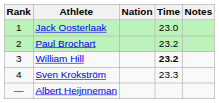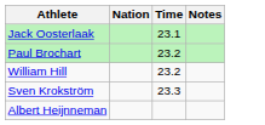- column: Rank | 1 | 2 | 3 | 4 | —
Jack Oosterlaak | Time: 23.0 -> 23.1
William Hill | Time: bold -> normal
